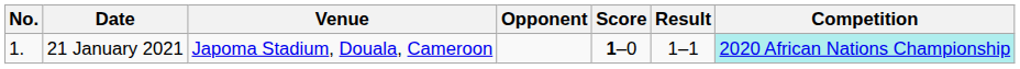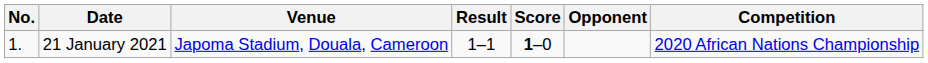columns swapped: Opponent <-> Result
21 January 2021 | Competition: paleturquoise background -> no background
